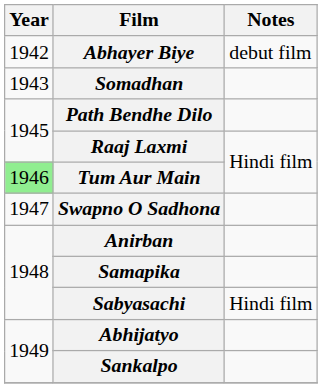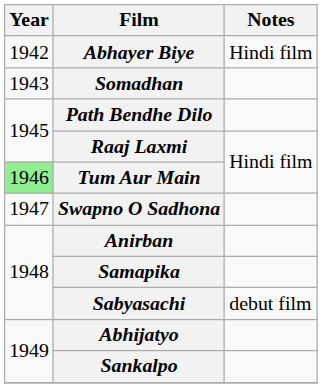Abhayer Biye | Notes: debut film -> Hindi film
Sabyasachi | Notes: Hindi film -> debut film
